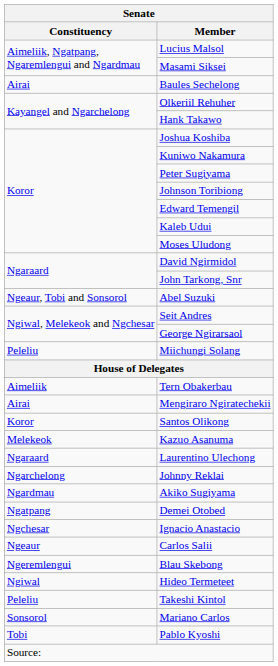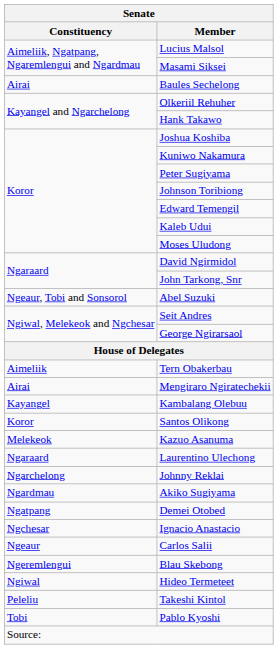- row: Peleliu | Miichungi Solang
+ row: Kayangel | Kambalang Olebuu
- row: Sonsorol | Mariano Carlos
